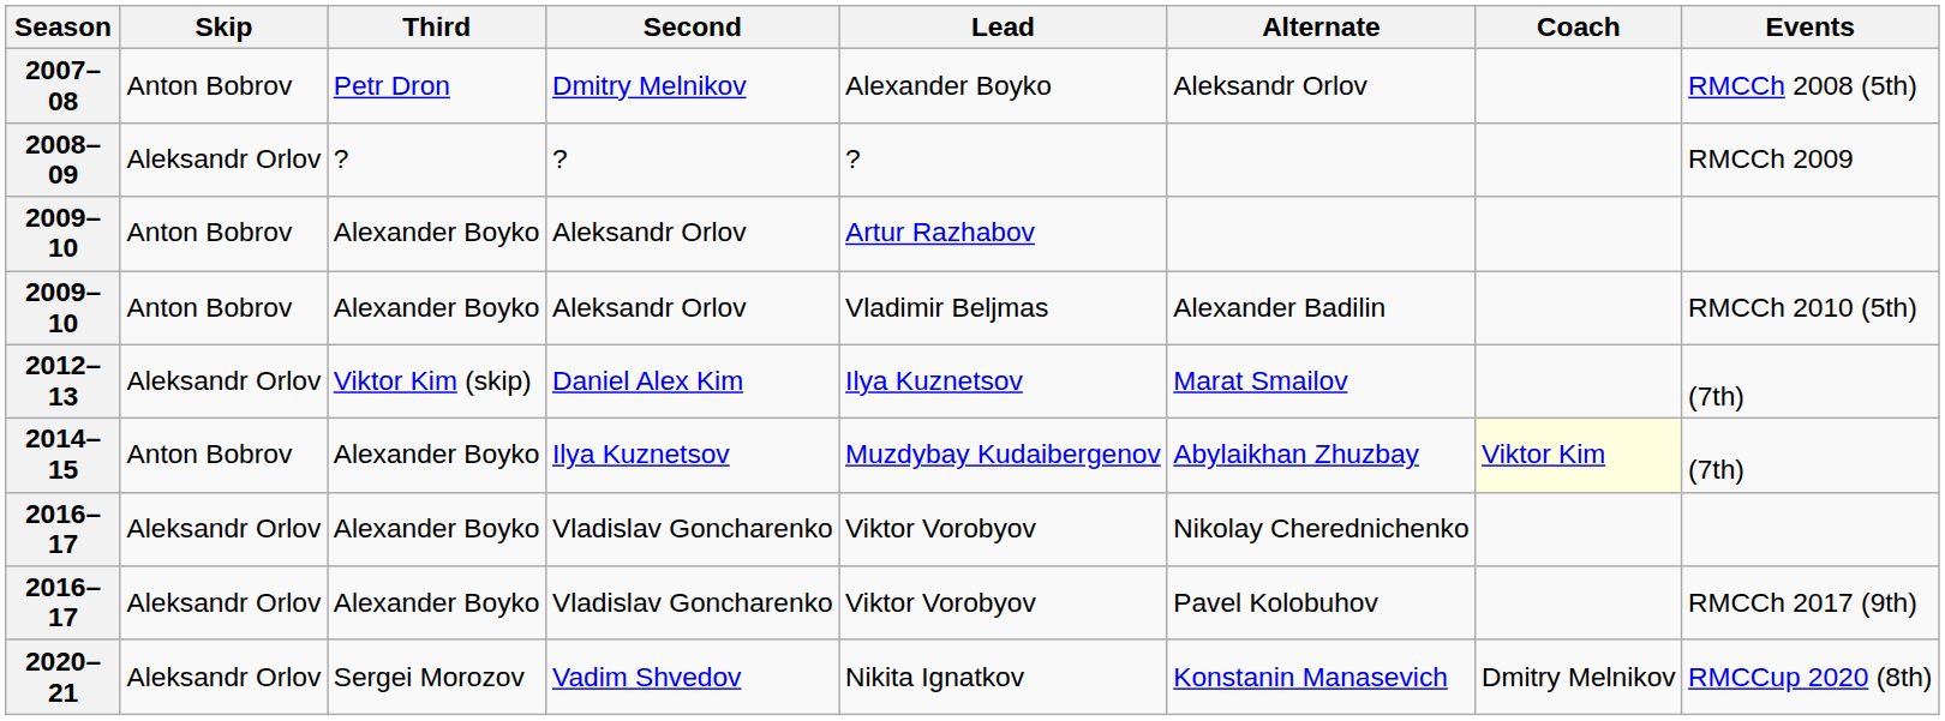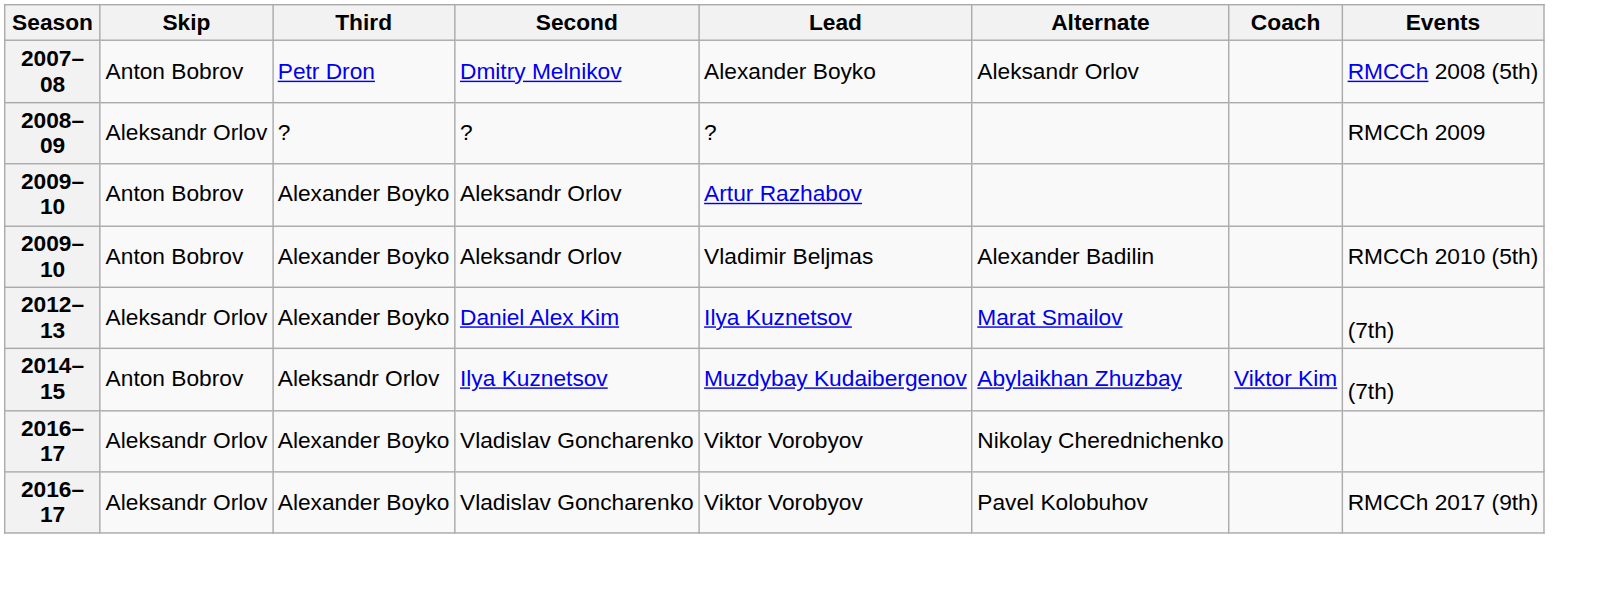2012–13 | Third: Viktor Kim (skip) -> Alexander Boyko
2014–15 | Third: Alexander Boyko -> Aleksandr Orlov
2014–15 | Coach: lightyellow background -> no background
- row: 2020–21 | Aleksandr Orlov | Sergei Morozov | Vadim Shvedov | Nikita Ignatkov | Konstanin Manasevich | Dmitry Melnikov | RMCCup 2020 (8th)
